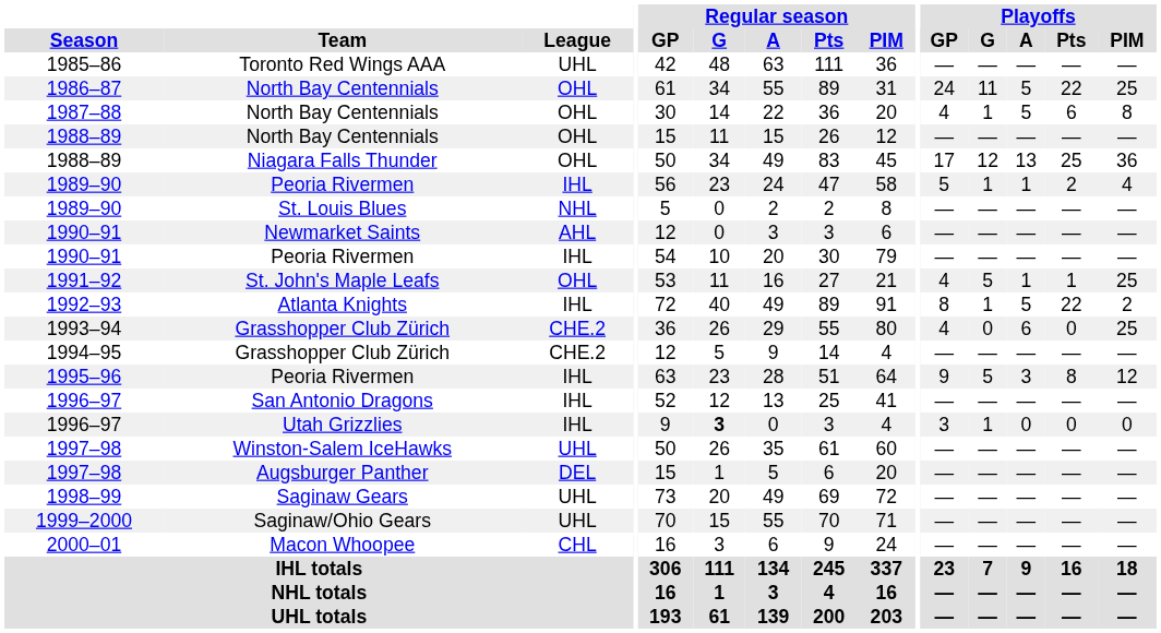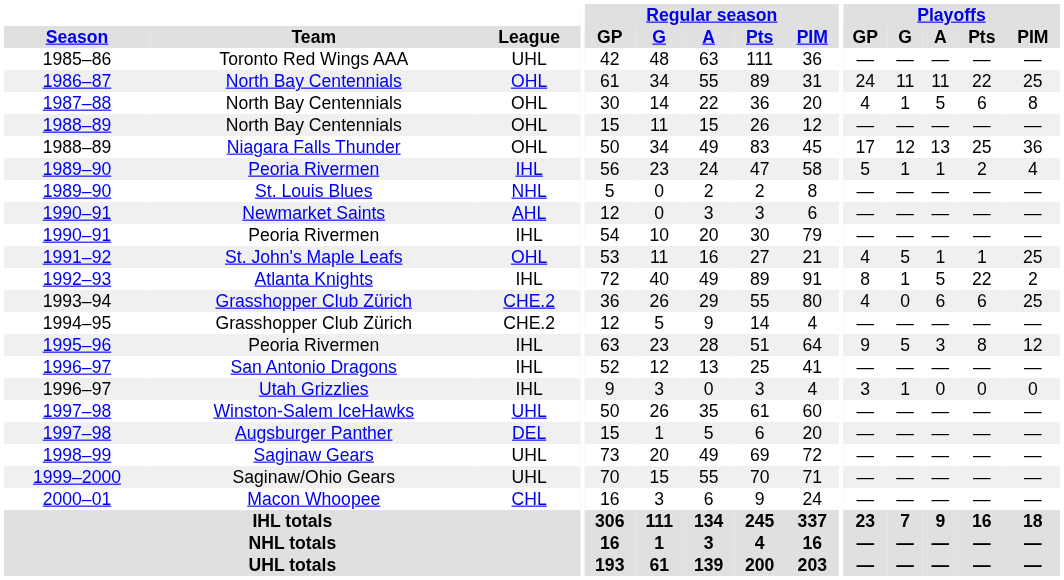1986–87 | Playoffs / A: 5 -> 11
1993–94 | Playoffs / Pts: 0 -> 6
1996–97 / Utah Grizzlies | Regular season / G: bold -> normal
